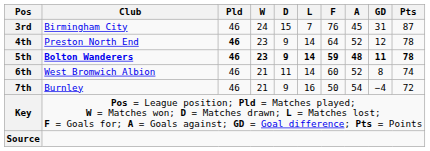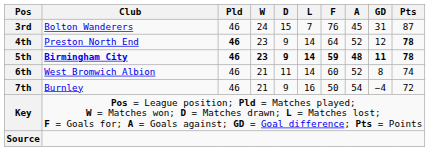3rd | Club: Birmingham City -> Bolton Wanderers
4th | Pts: normal -> bold
5th | Club: Bolton Wanderers -> Birmingham City
